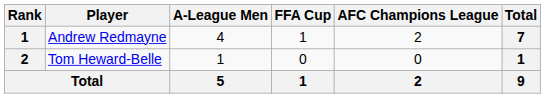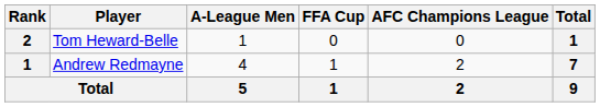rows swapped: Andrew Redmayne <-> Tom Heward-Belle
